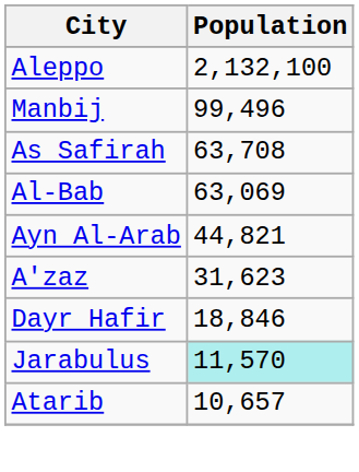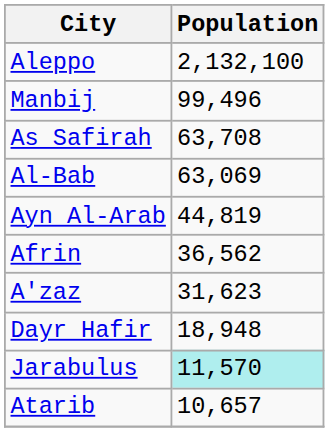Ayn Al-Arab | Population: 44,821 -> 44,819
+ row: Afrin | 36,562
Dayr Hafir | Population: 18,846 -> 18,948
